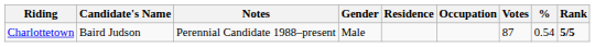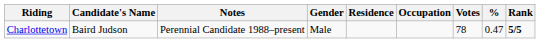Charlottetown | Votes: 87 -> 78
Charlottetown | %: 0.54 -> 0.47
